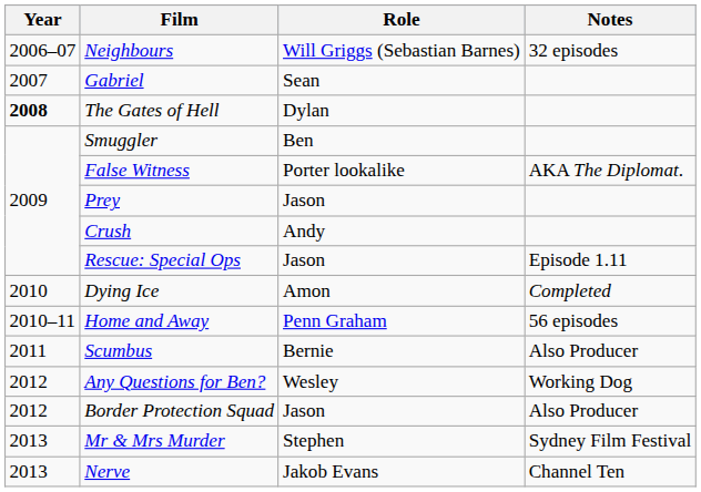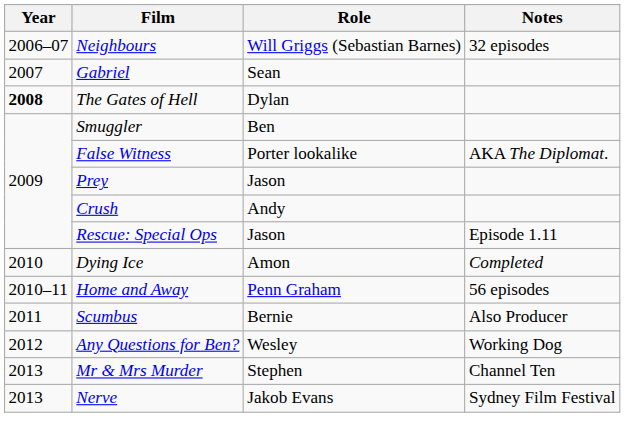- row: 2012 | Border Protection Squad | Jason | Also Producer
Mr & Mrs Murder | Notes: Sydney Film Festival -> Channel Ten
Nerve | Notes: Channel Ten -> Sydney Film Festival
